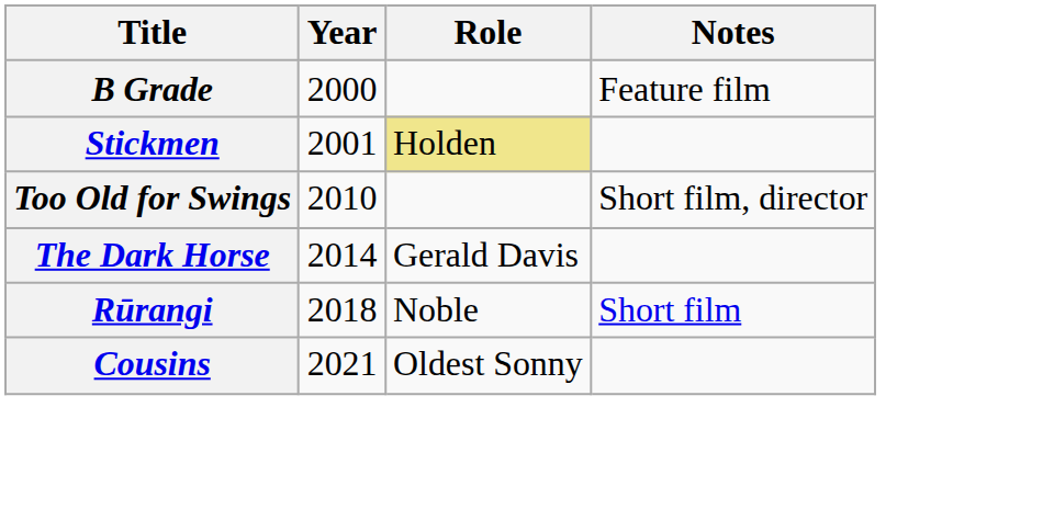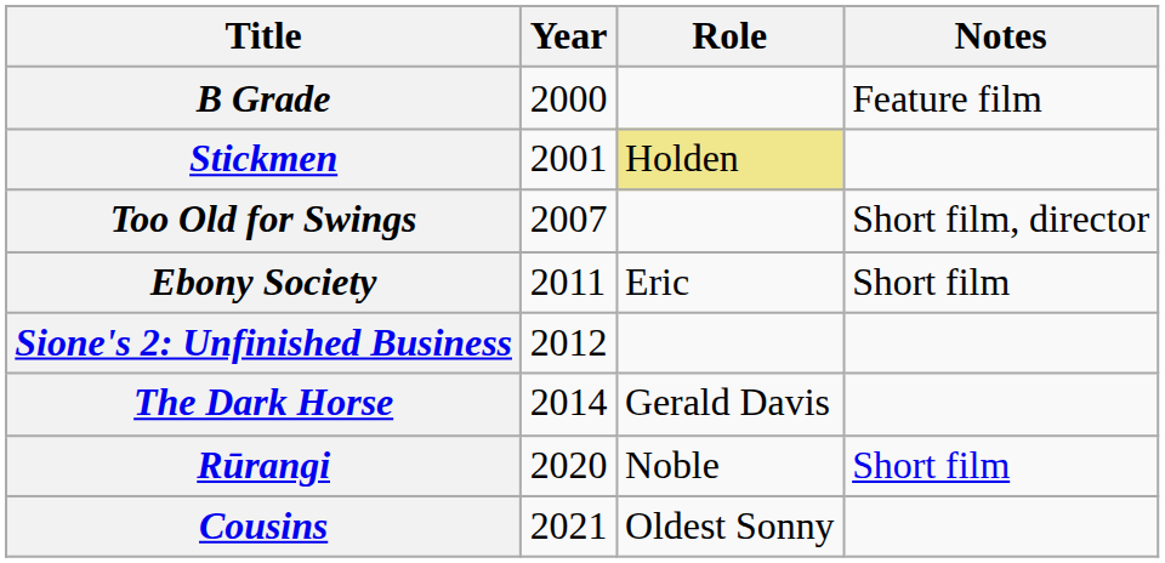Too Old for Swings | Year: 2010 -> 2007
+ row: Ebony Society | 2011 | Eric | Short film
+ row: Sione's 2: Unfinished Business | 2012
Rūrangi | Year: 2018 -> 2020
